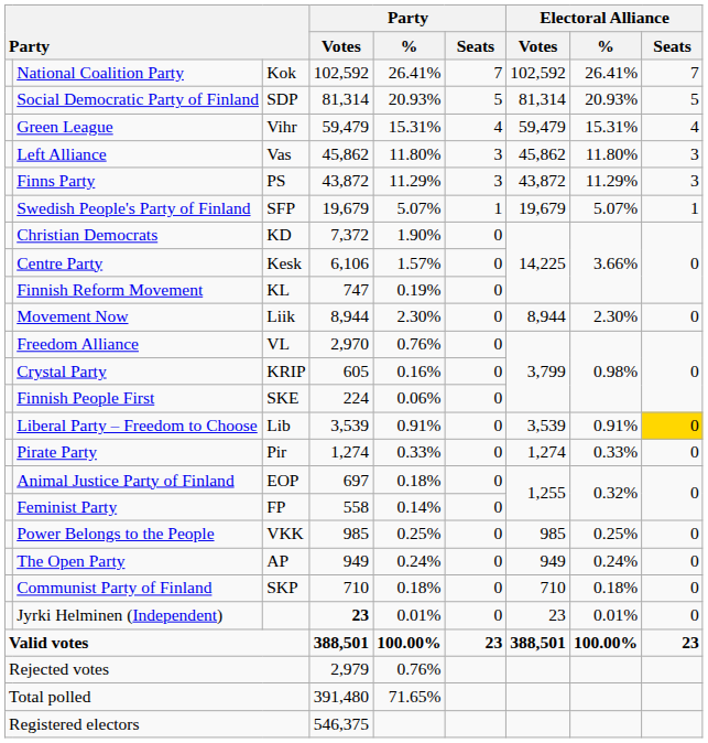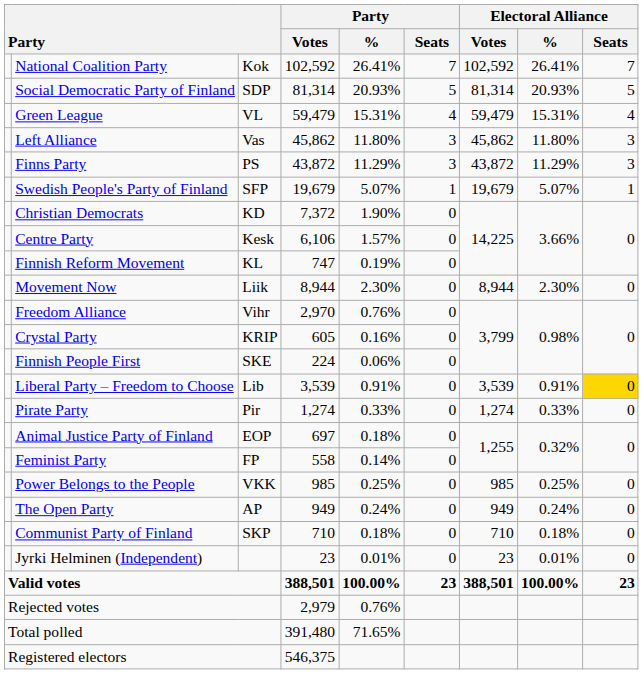Green League | column 3: Vihr -> VL
Freedom Alliance | column 3: VL -> Vihr
Jyrki Helminen (Independent) | Party / Votes: bold -> normal
